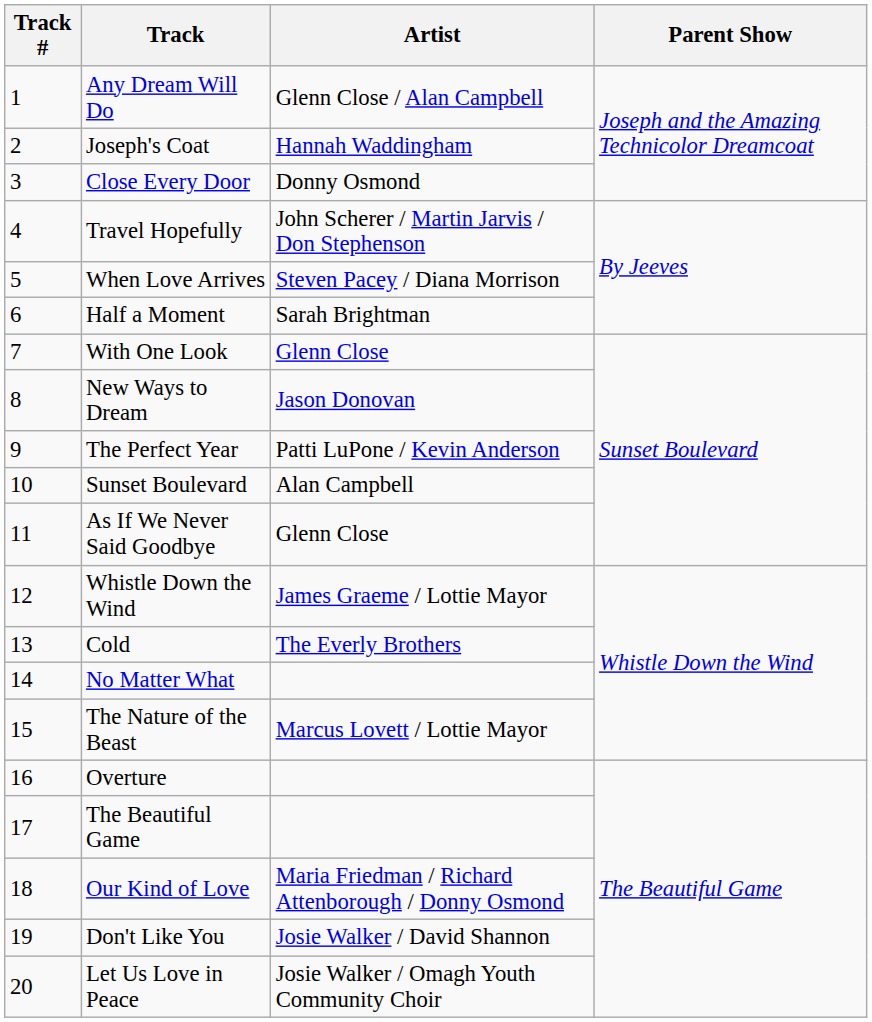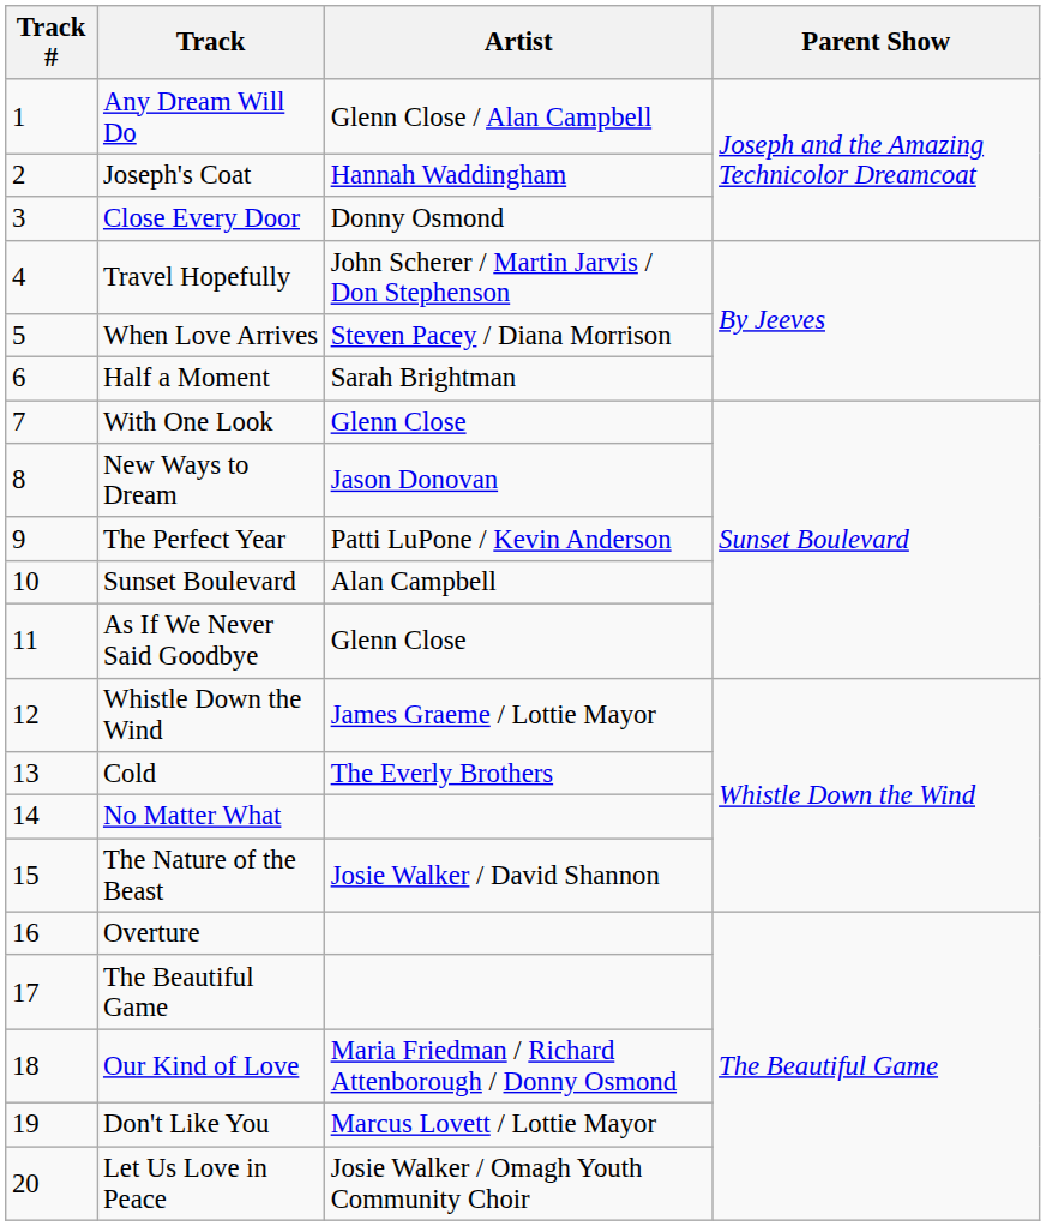The Nature of the Beast | Artist: Marcus Lovett / Lottie Mayor -> Josie Walker / David Shannon
Don't Like You | Artist: Josie Walker / David Shannon -> Marcus Lovett / Lottie Mayor
